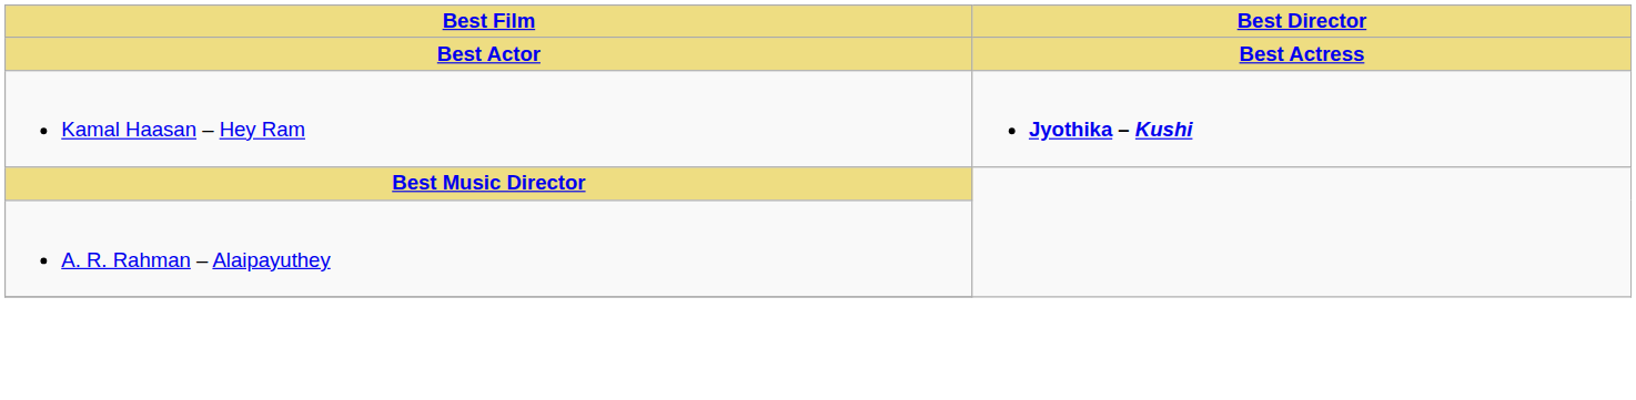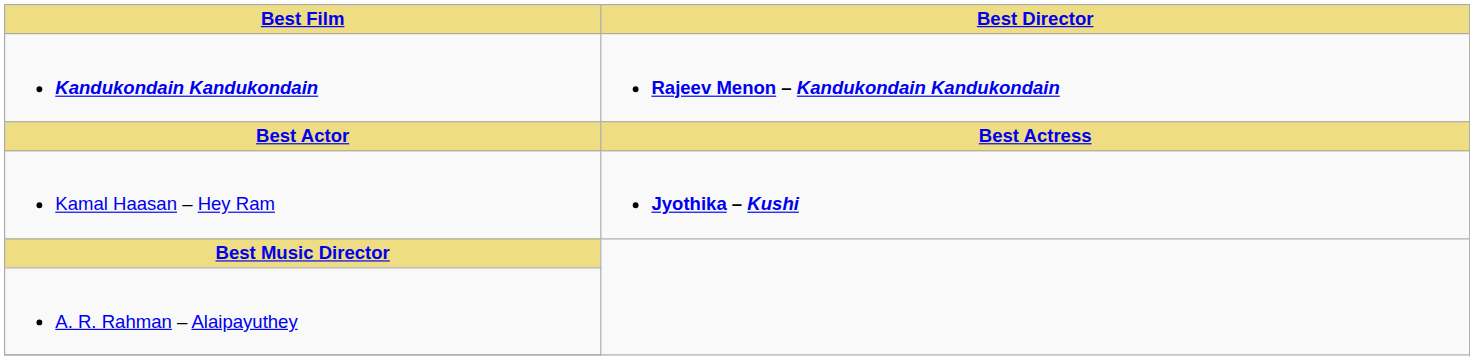+ row: Kandukondain Kandukondain | Rajeev Menon – Kandukondain Kandukondain
